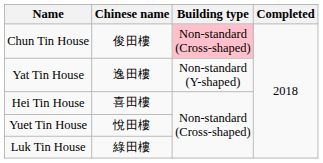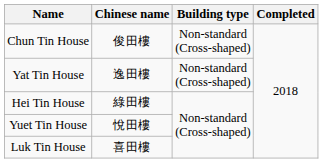Chun Tin House | Building type: pink background -> no background
Yat Tin House | Building type: Non-standard (Y-shaped) -> Non-standard (Cross-shaped)
Hei Tin House | Chinese name: 喜田樓 -> 綠田樓
Luk Tin House | Chinese name: 綠田樓 -> 喜田樓
